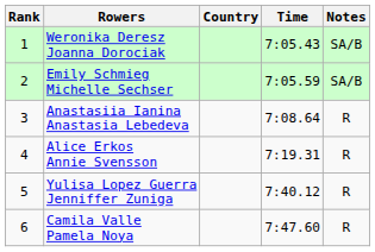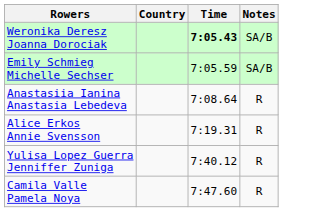- column: Rank | 1 | 2 | 3 | 4 | 5 | 6
Weronika Deresz Joanna Dorociak | Time: normal -> bold
